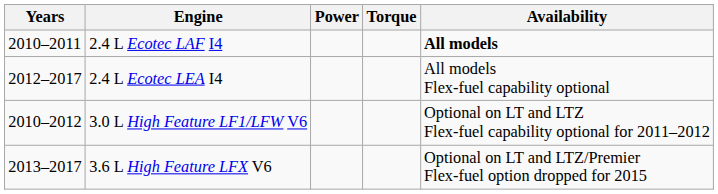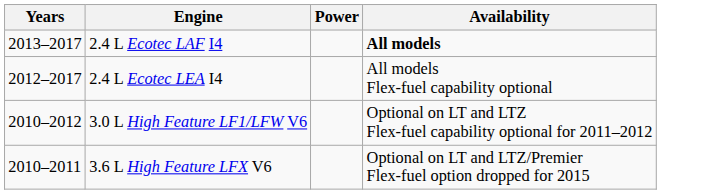- column: Torque
2.4 L Ecotec LAF I4 | Years: 2010–2011 -> 2013–2017
3.6 L High Feature LFX V6 | Years: 2013–2017 -> 2010–2011
